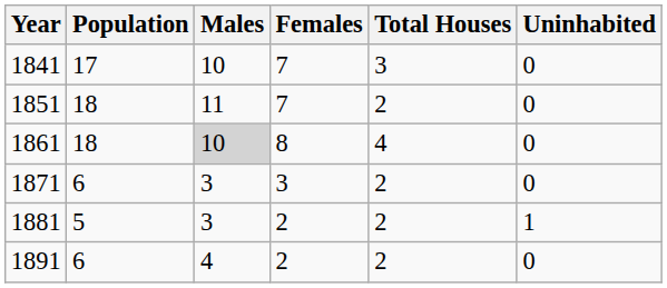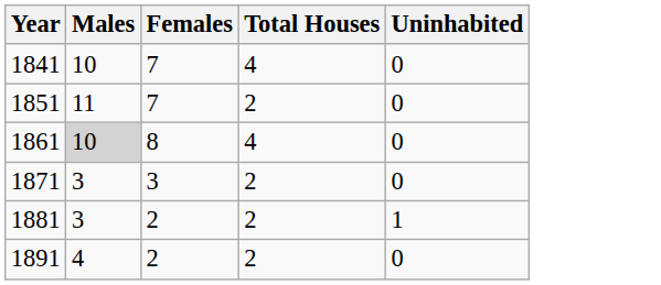- column: Population | 17 | 18 | 18 | 6 | 5 | 6
1841 | Total Houses: 3 -> 4
